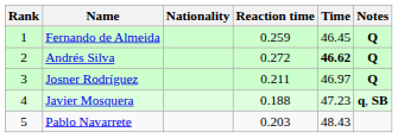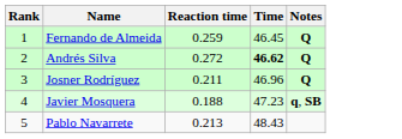- column: Nationality
Josner Rodríguez | Time: 46.97 -> 46.96
Pablo Navarrete | Reaction time: 0.203 -> 0.213
